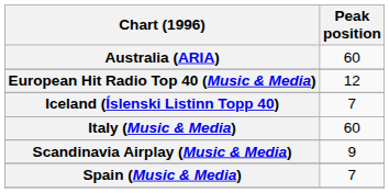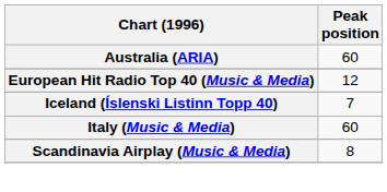Scandinavia Airplay (Music & Media) | Peak position: 9 -> 8
- row: Spain (Music & Media) | 7
